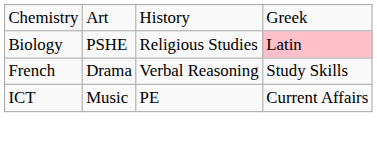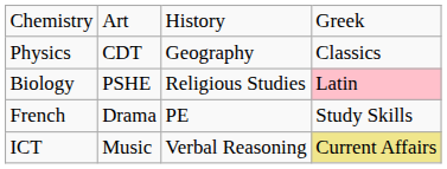+ row: Physics | CDT | Geography | Classics
French | column 3: Verbal Reasoning -> PE
ICT | column 3: PE -> Verbal Reasoning
ICT | column 4: no background -> khaki background
